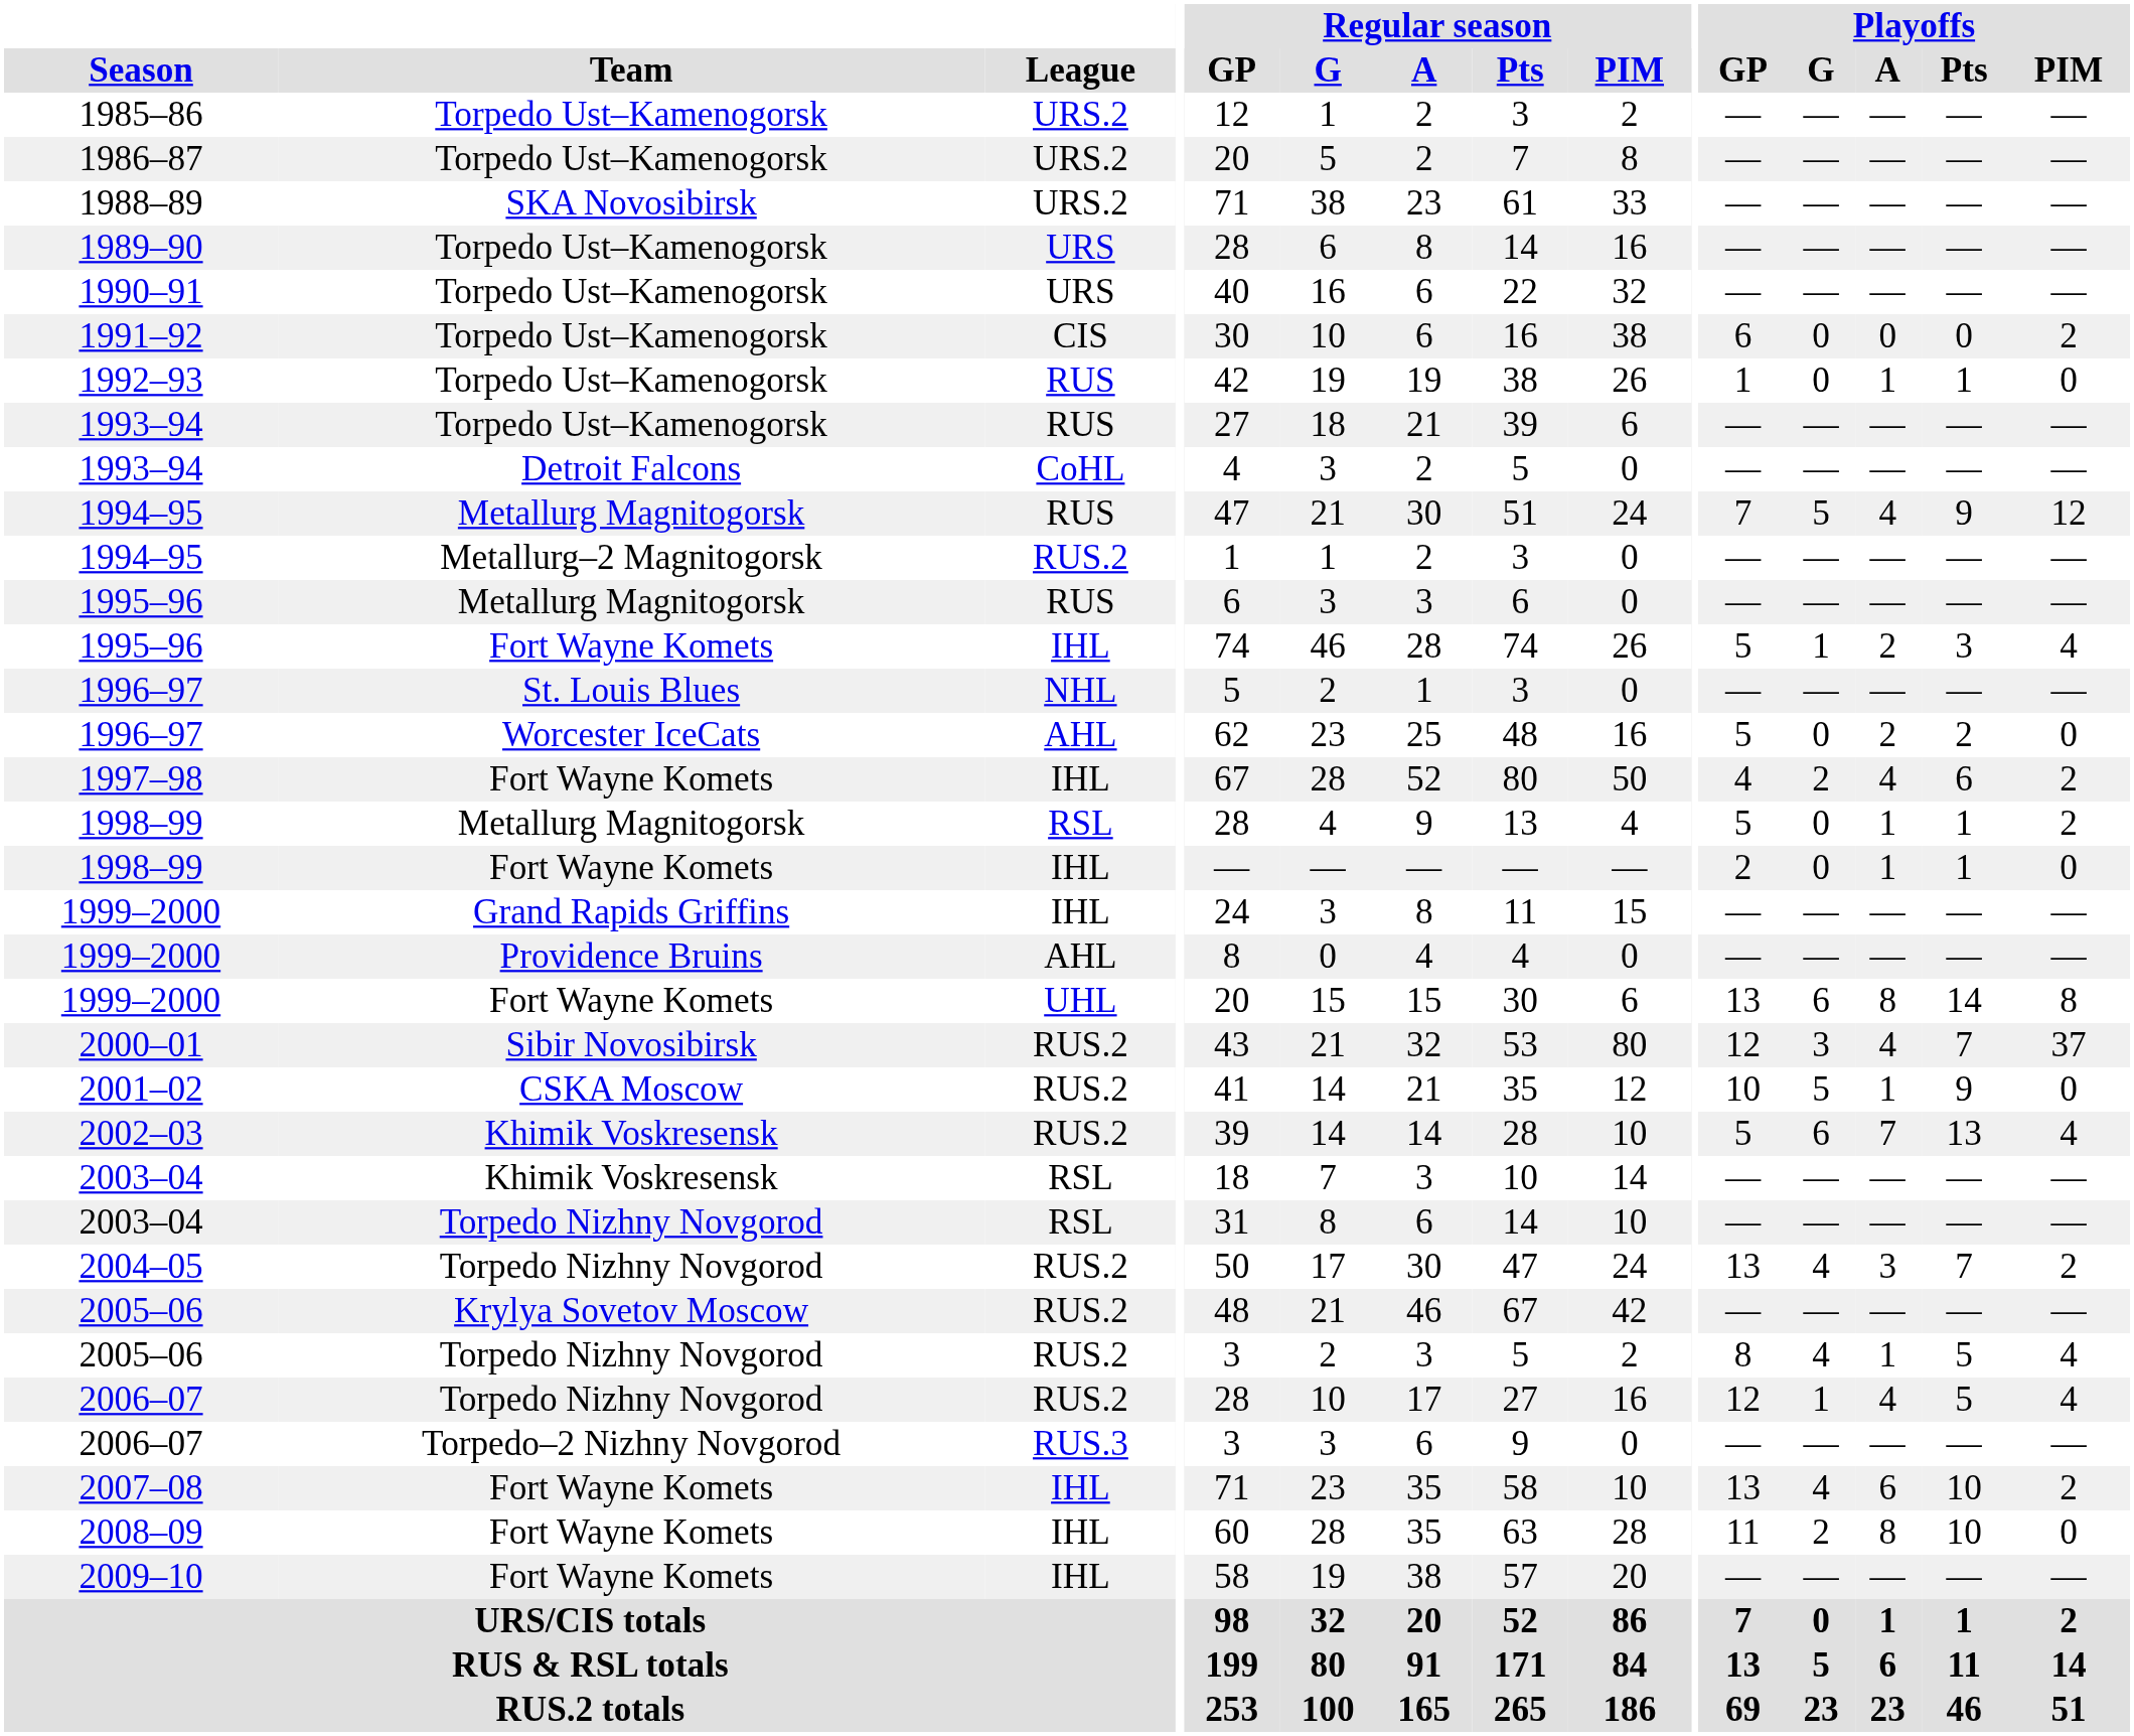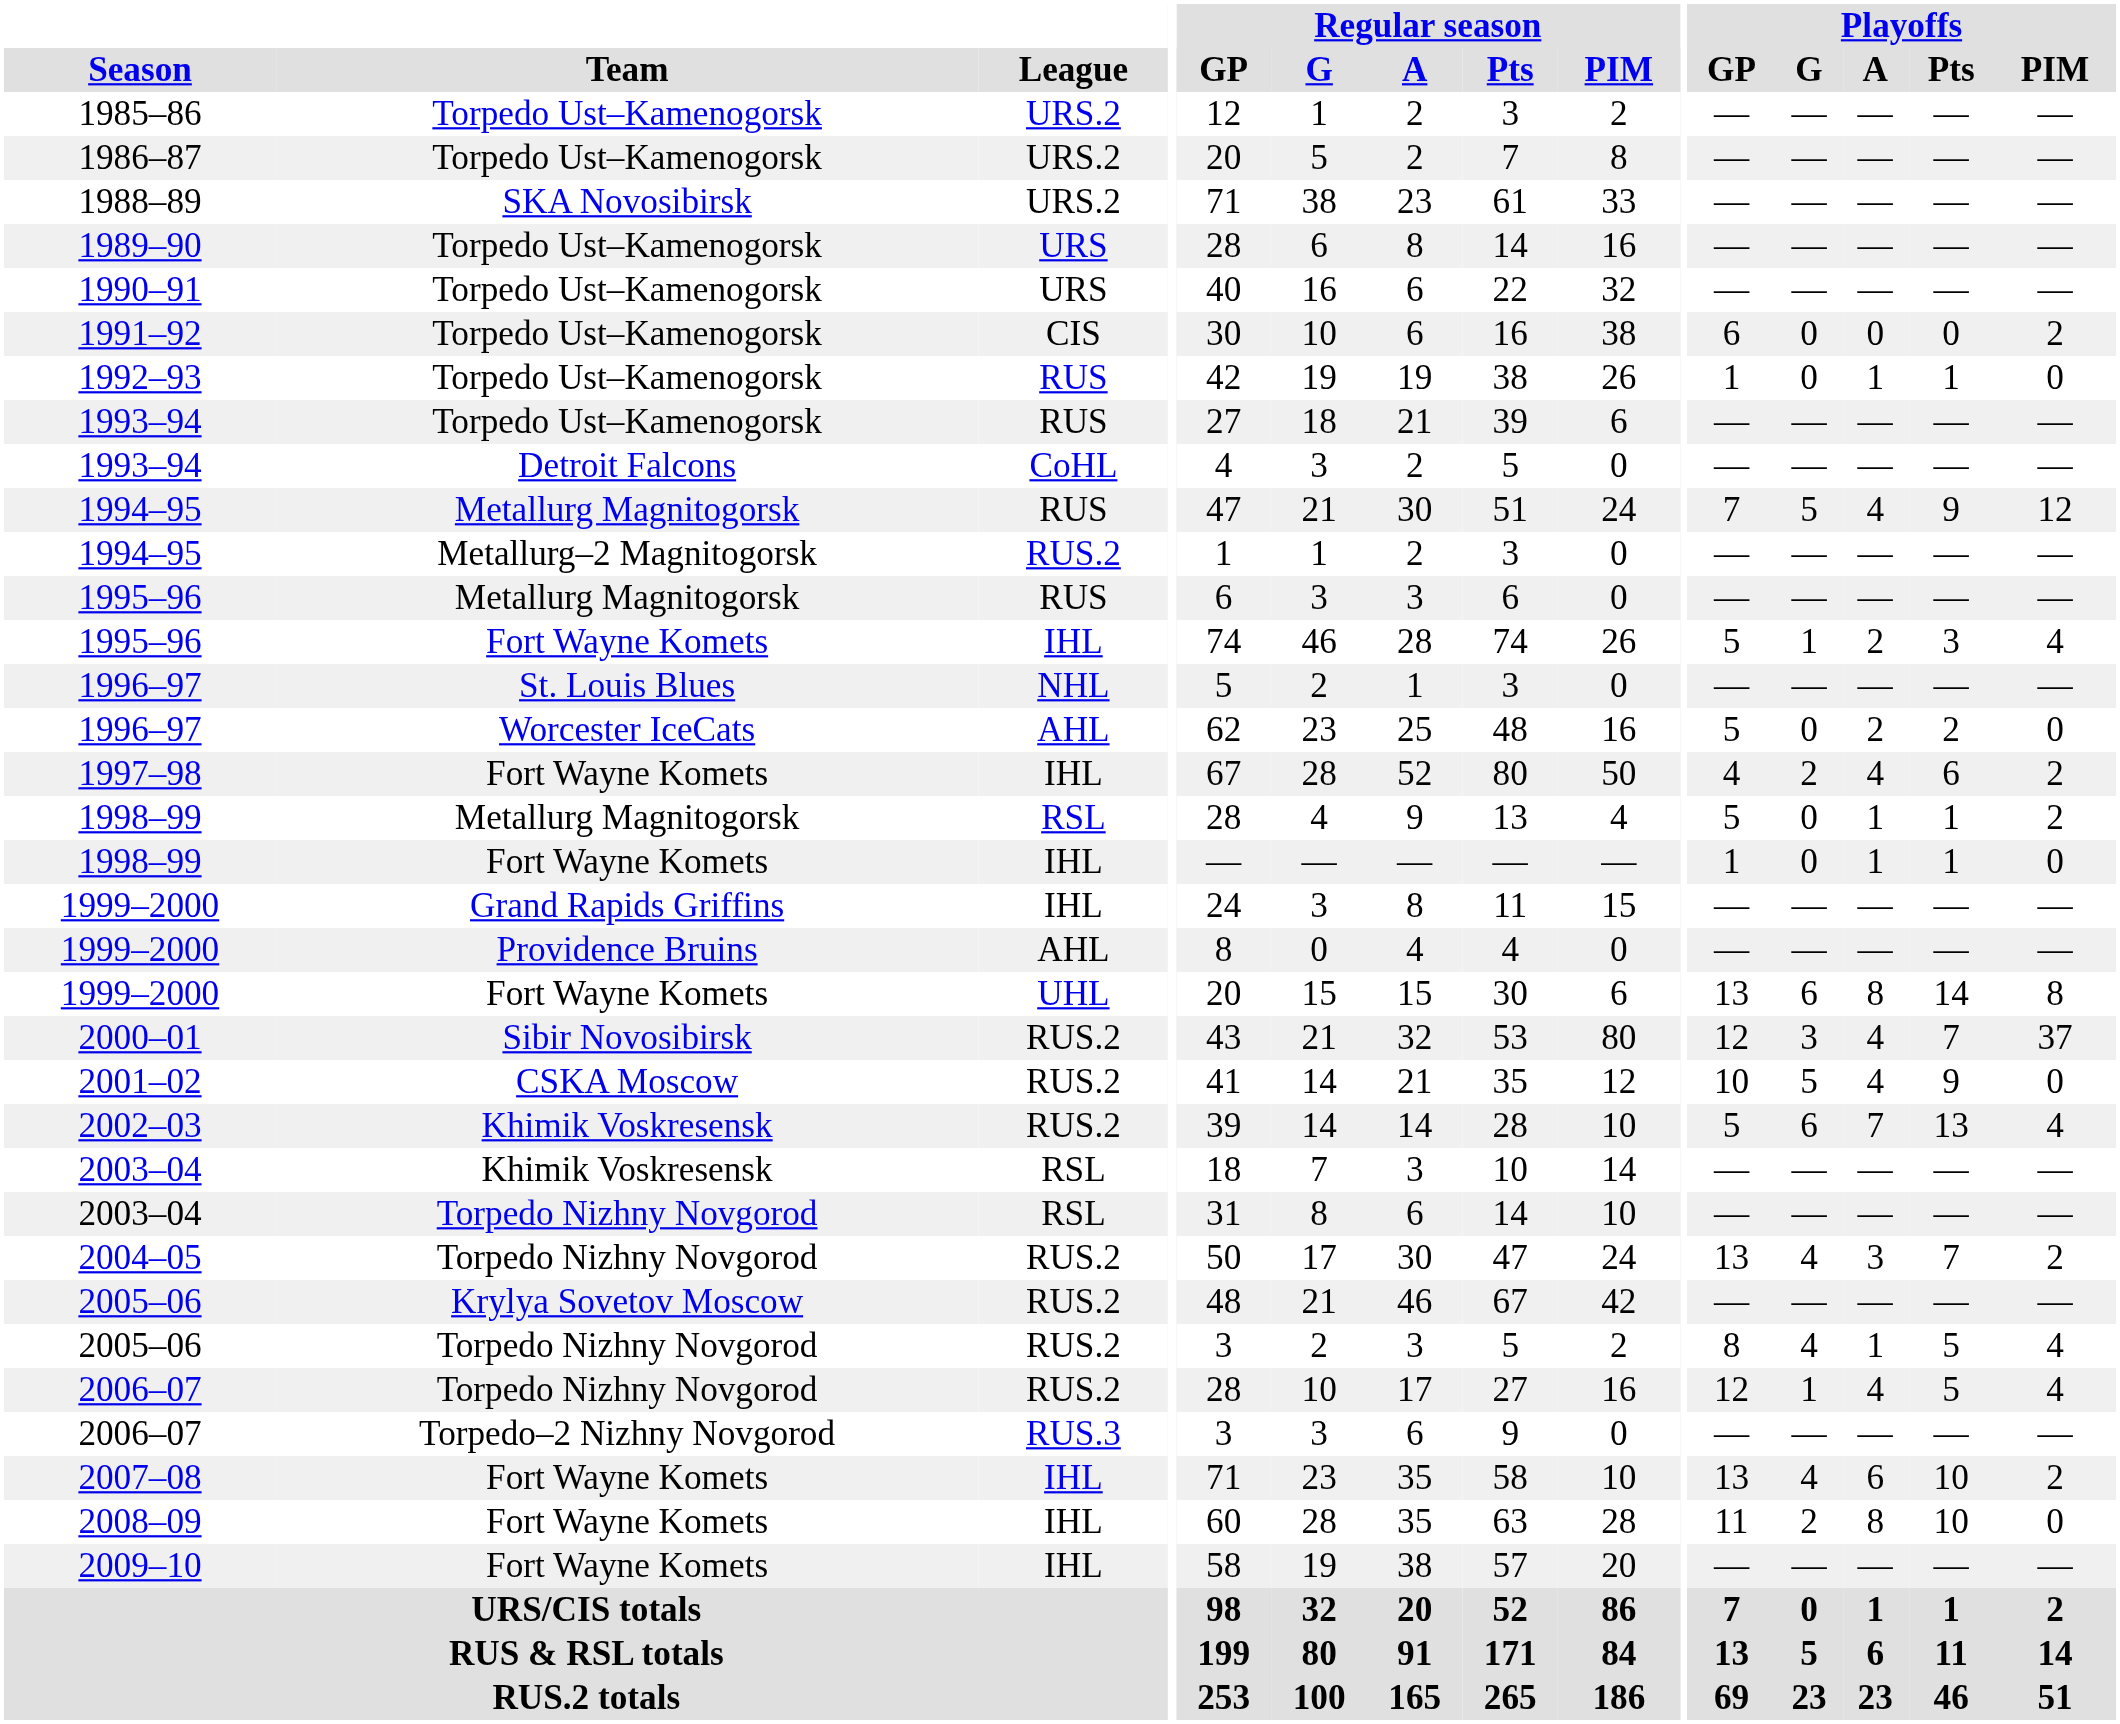1998–99 / Fort Wayne Komets | Playoffs / GP: 2 -> 1
2001–02 | Playoffs / A: 1 -> 4
